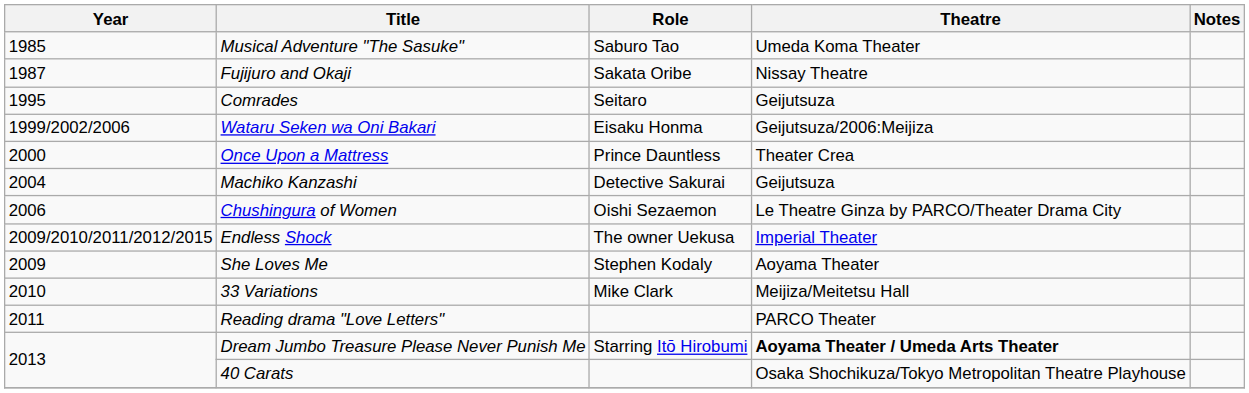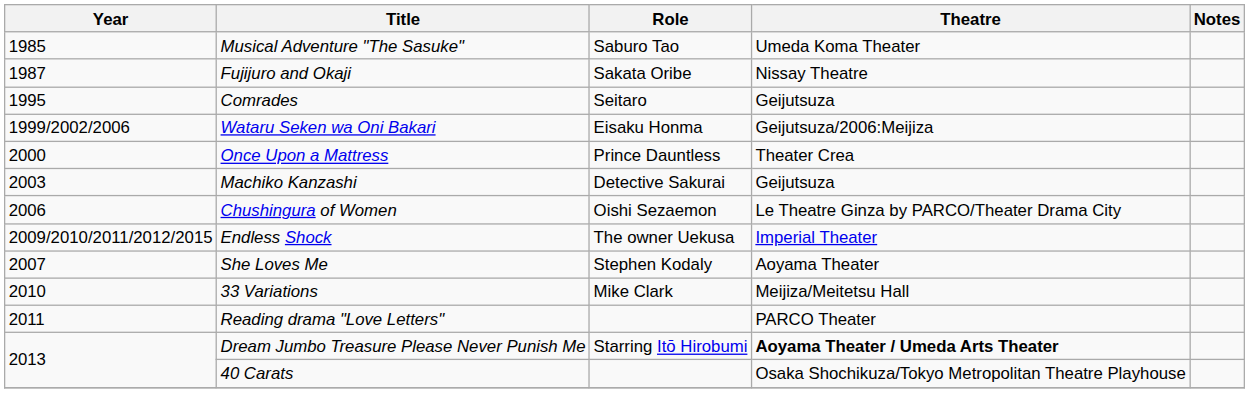Machiko Kanzashi | Year: 2004 -> 2003
She Loves Me | Year: 2009 -> 2007
